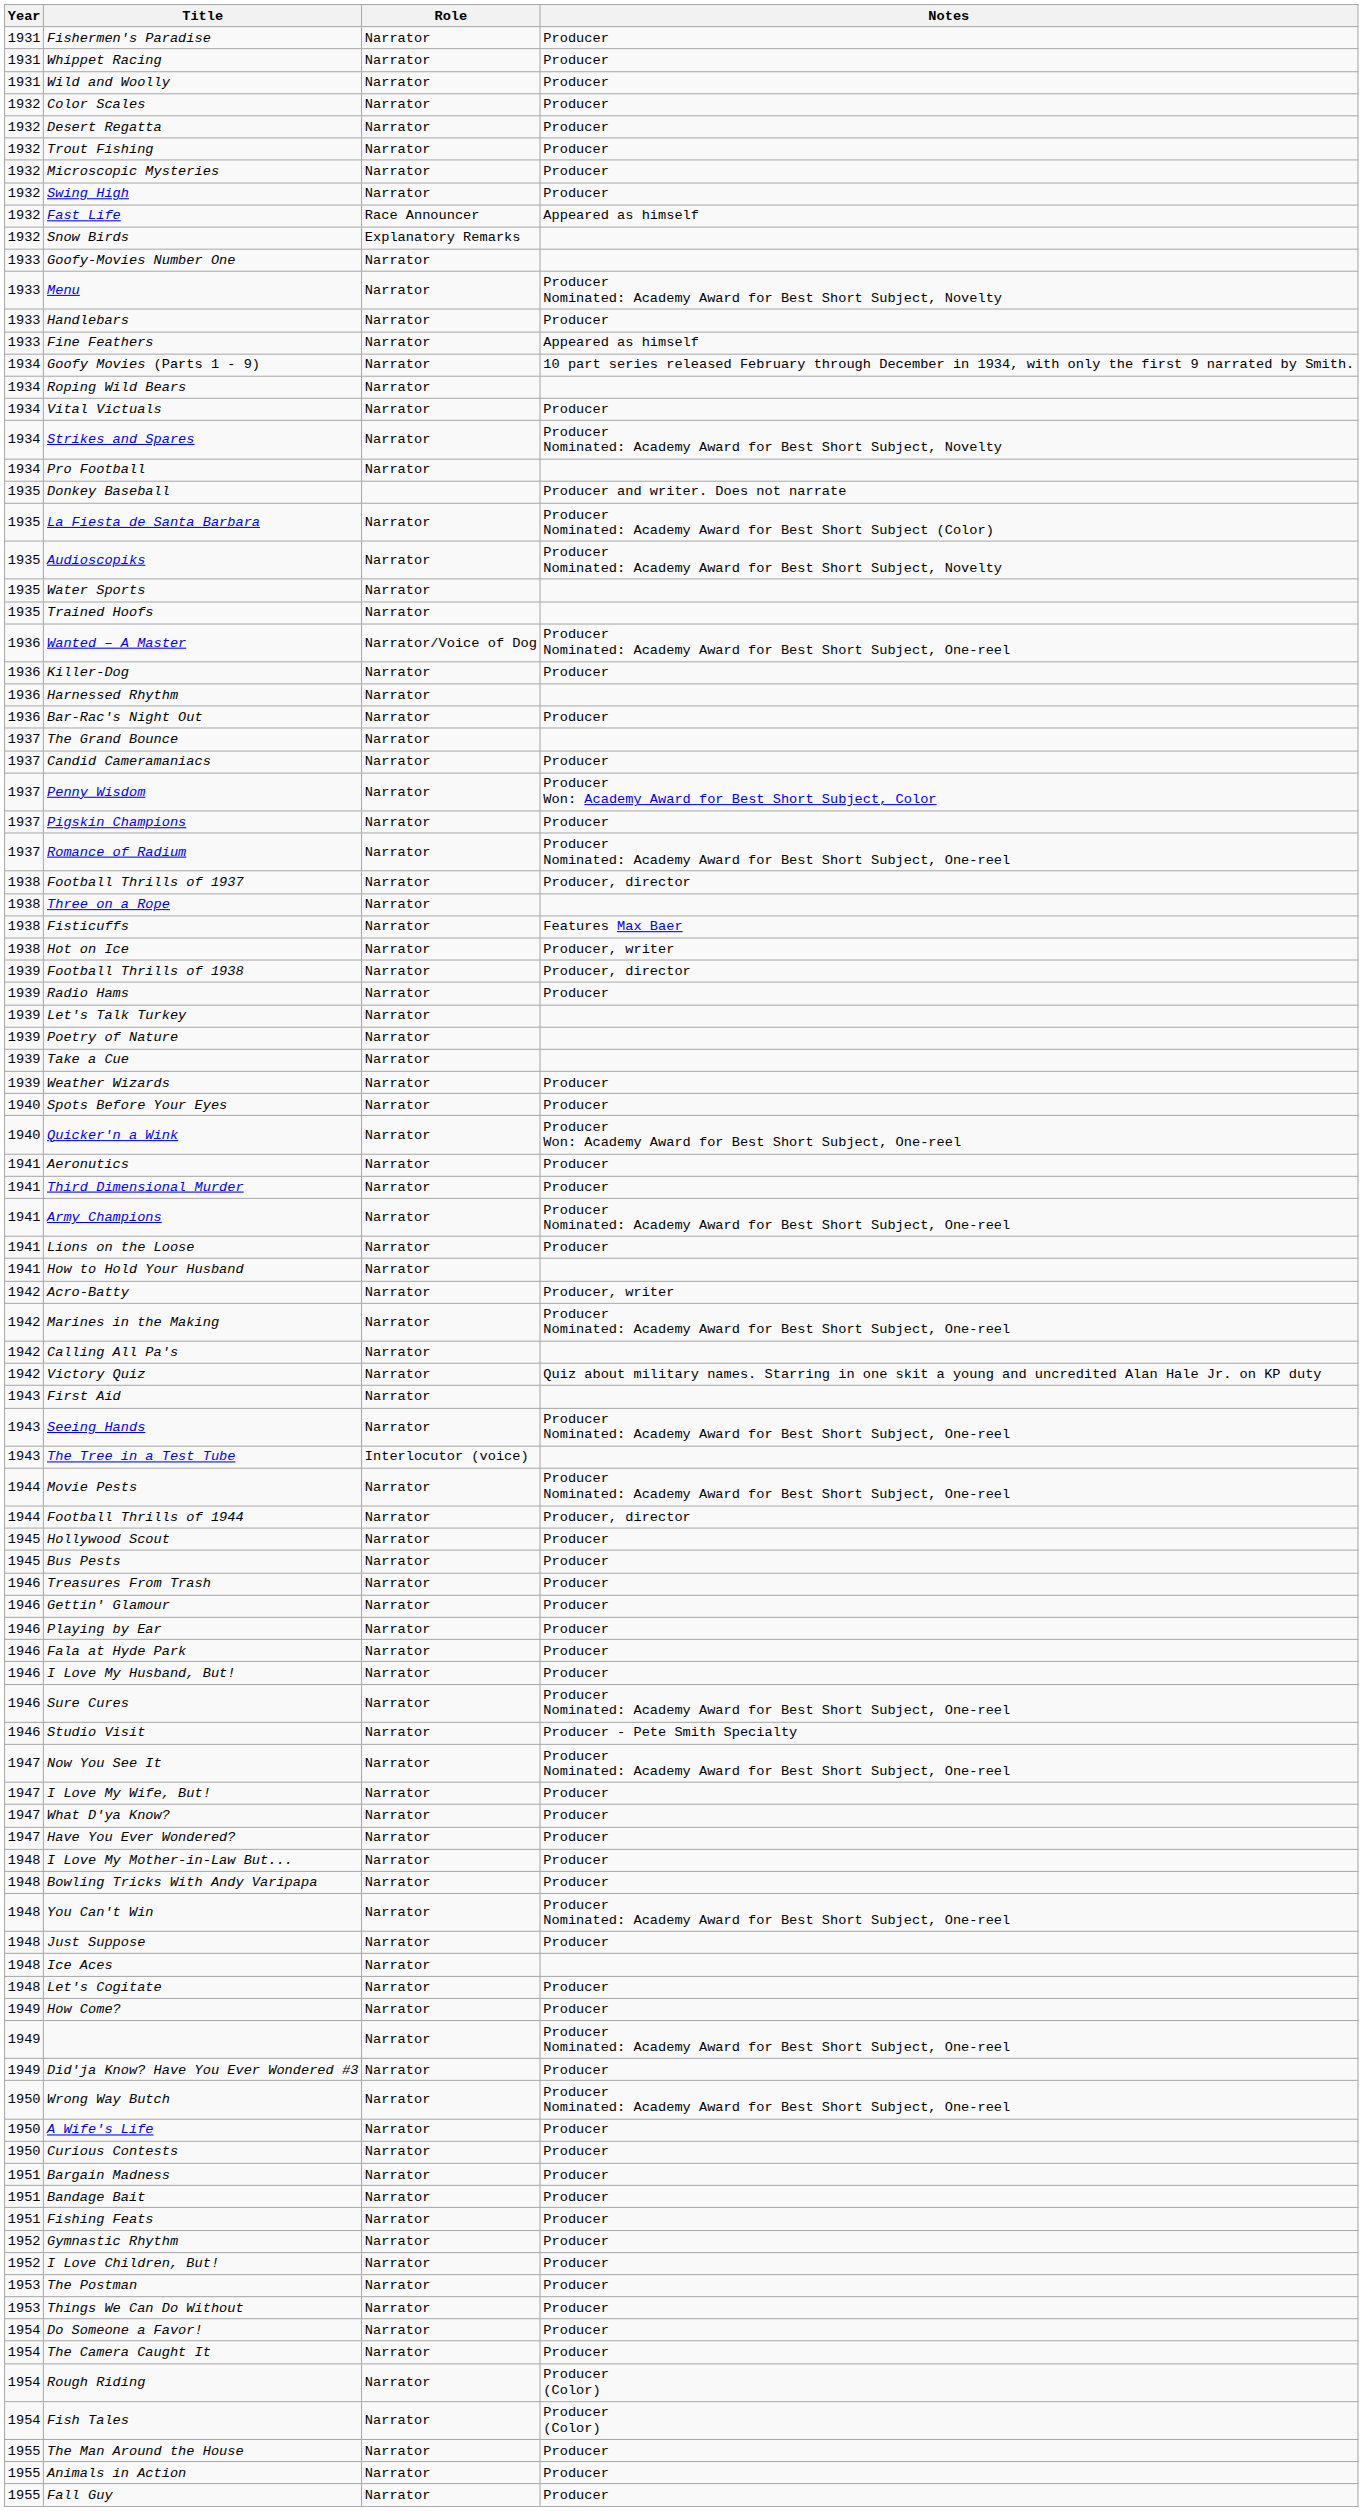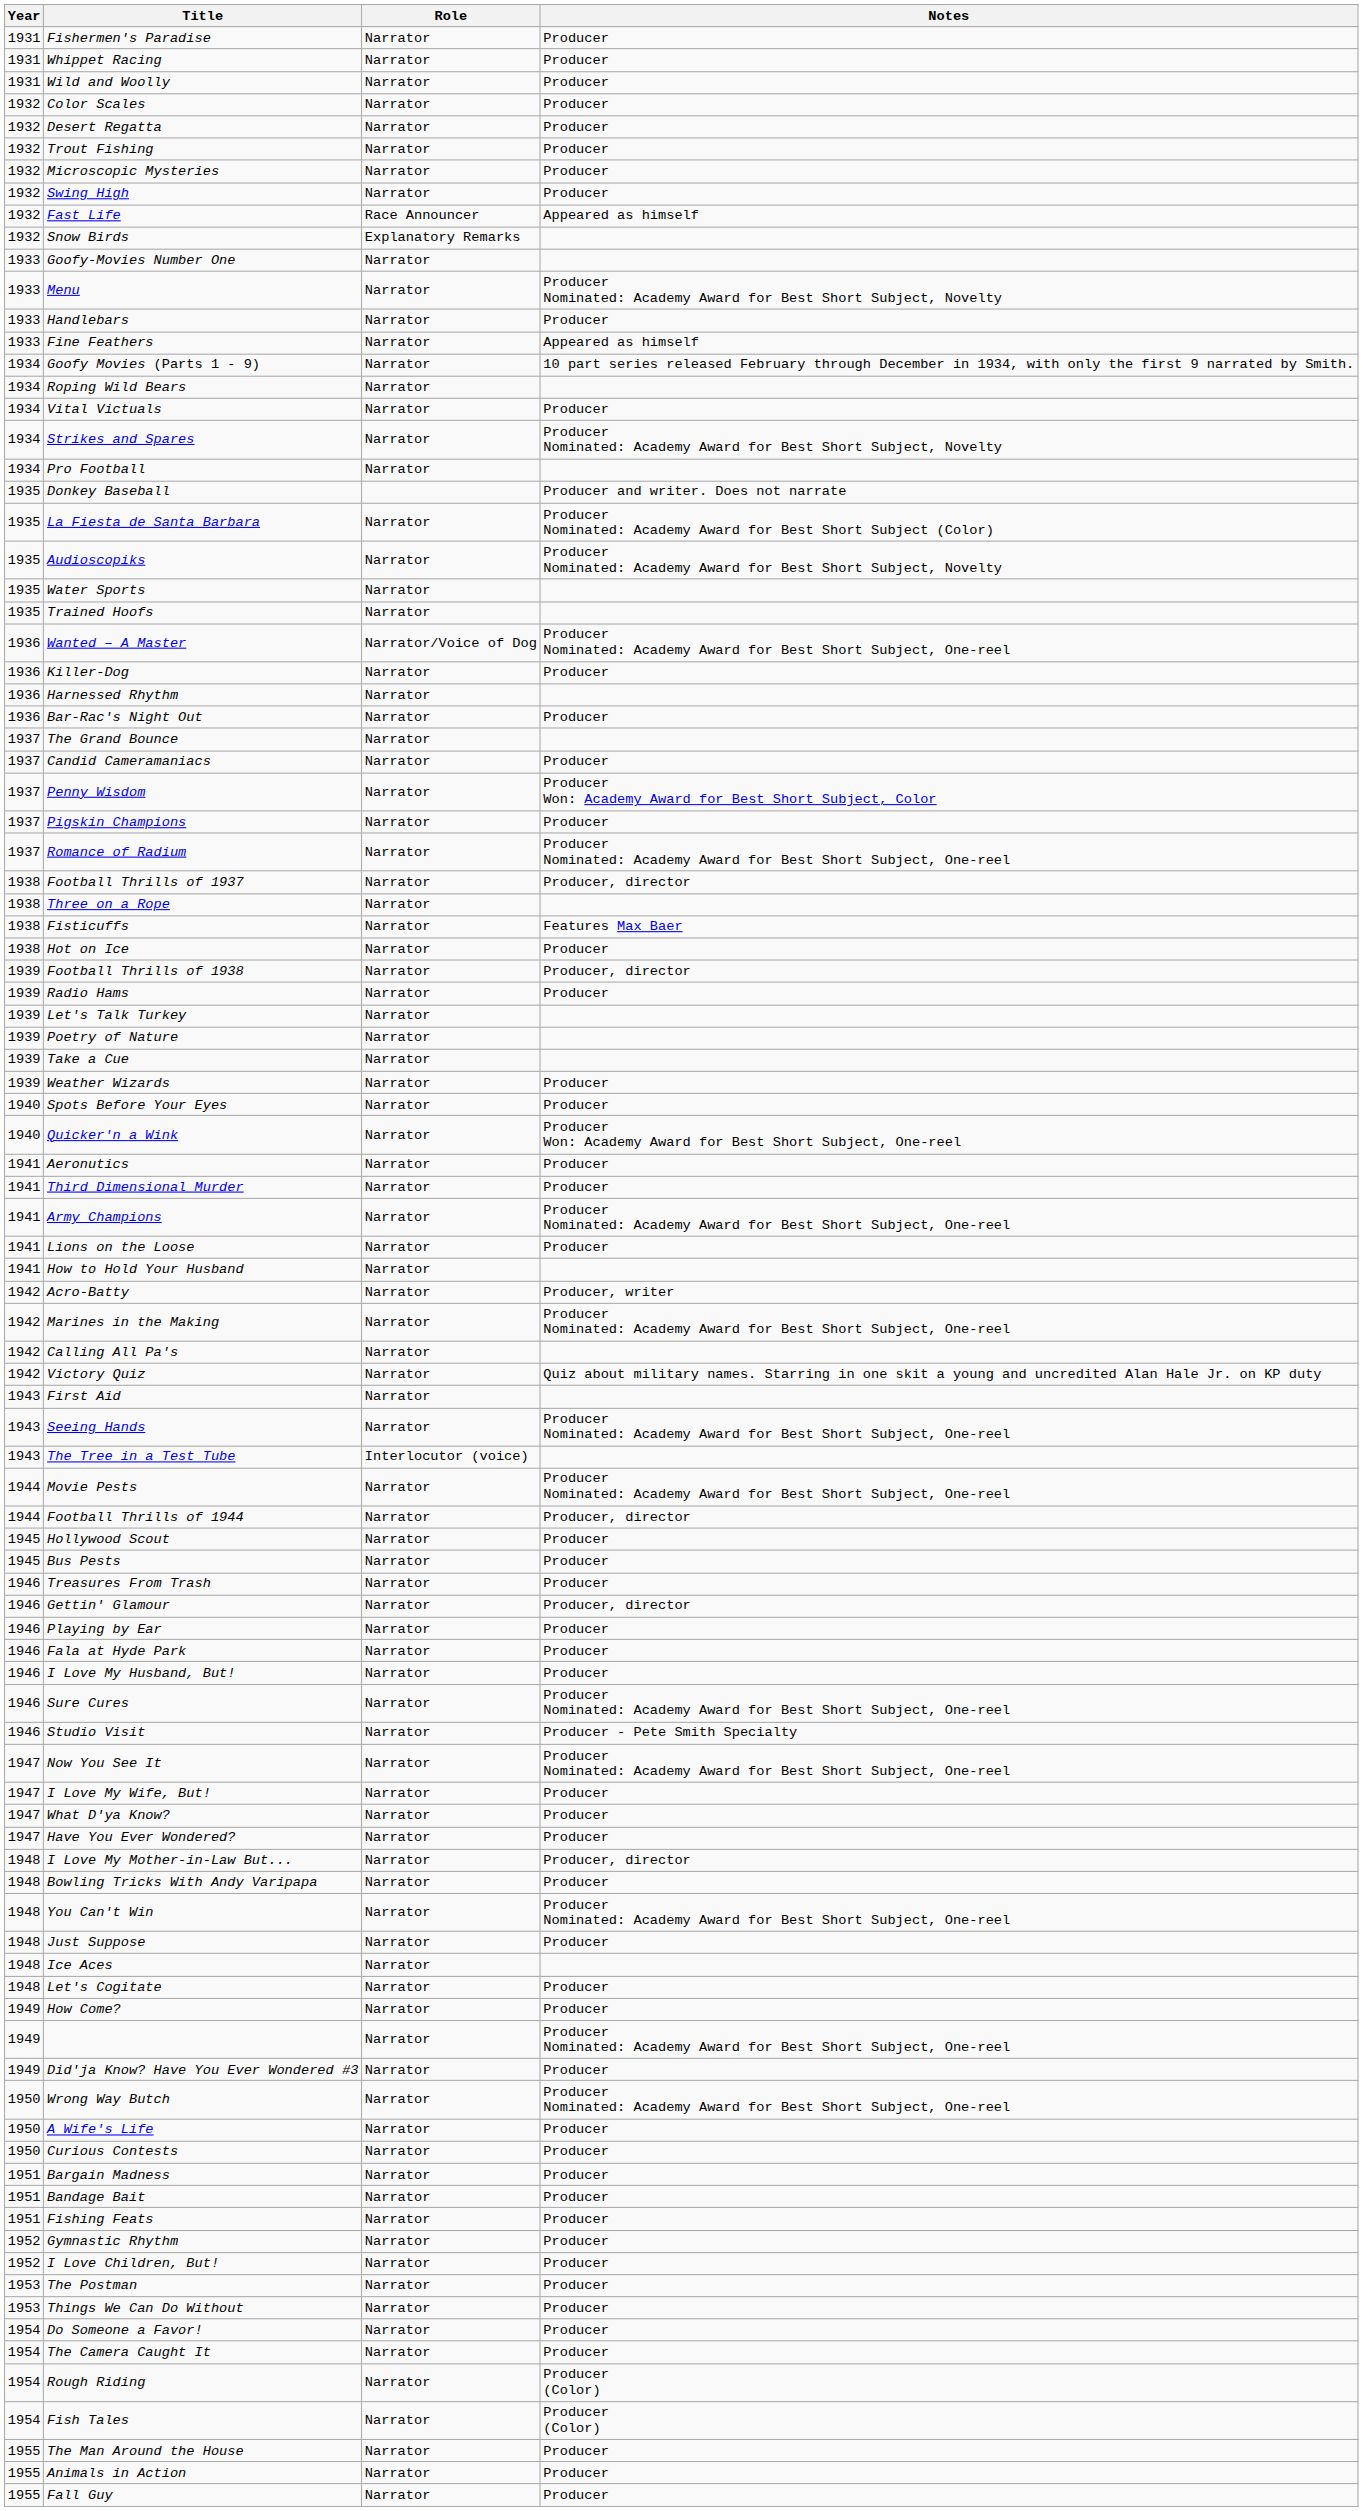Hot on Ice | Notes: Producer, writer -> Producer
Gettin' Glamour | Notes: Producer -> Producer, director
I Love My Mother-in-Law But... | Notes: Producer -> Producer, director
